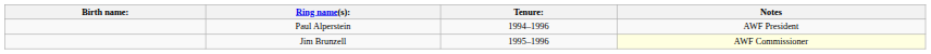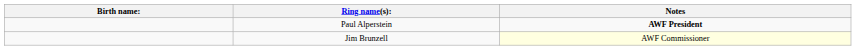- column: Tenure: | 1994–1996 | 1995–1996
Paul Alperstein | Notes: normal -> bold
